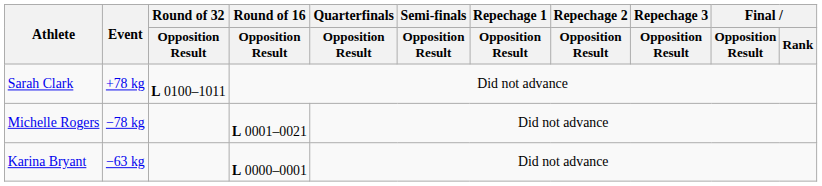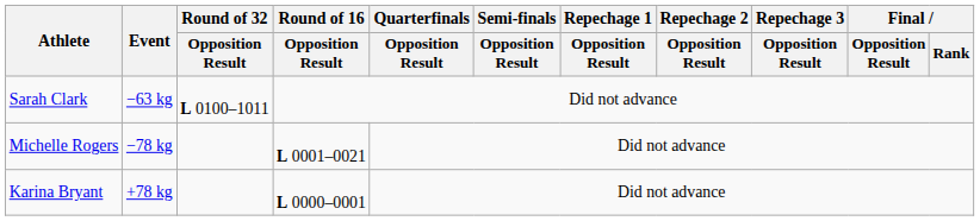Sarah Clark | Event: +78 kg -> −63 kg
Karina Bryant | Event: −63 kg -> +78 kg
